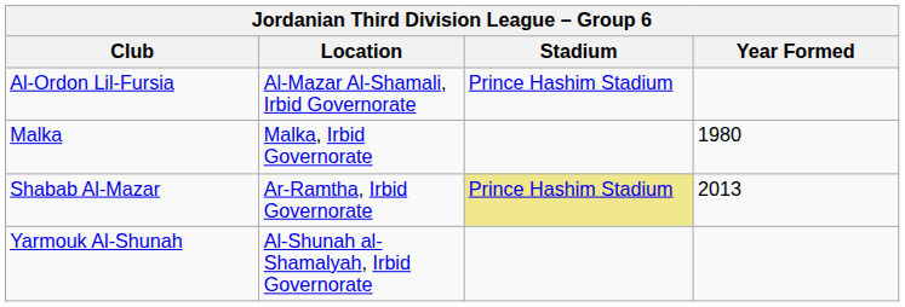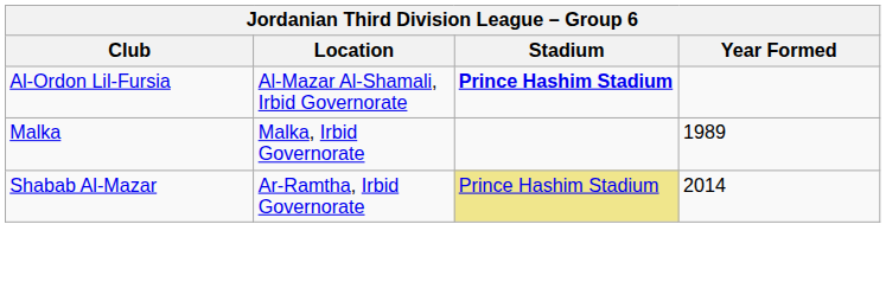Al-Ordon Lil-Fursia | Stadium: normal -> bold
Malka | Year Formed: 1980 -> 1989
Shabab Al-Mazar | Year Formed: 2013 -> 2014
- row: Yarmouk Al-Shunah | Al-Shunah al-Shamalyah, Irbid Governorate
